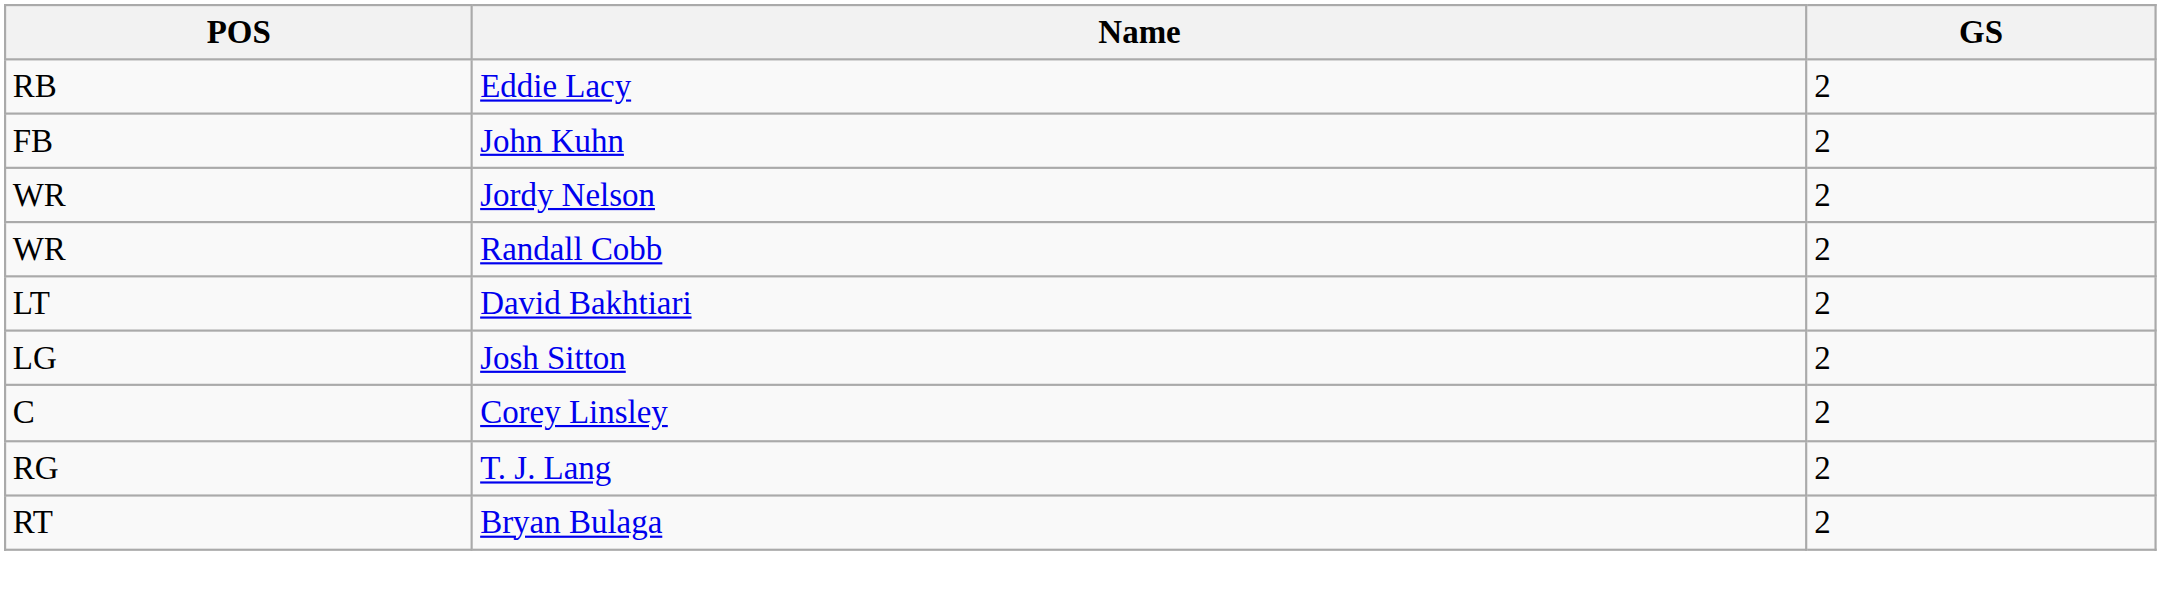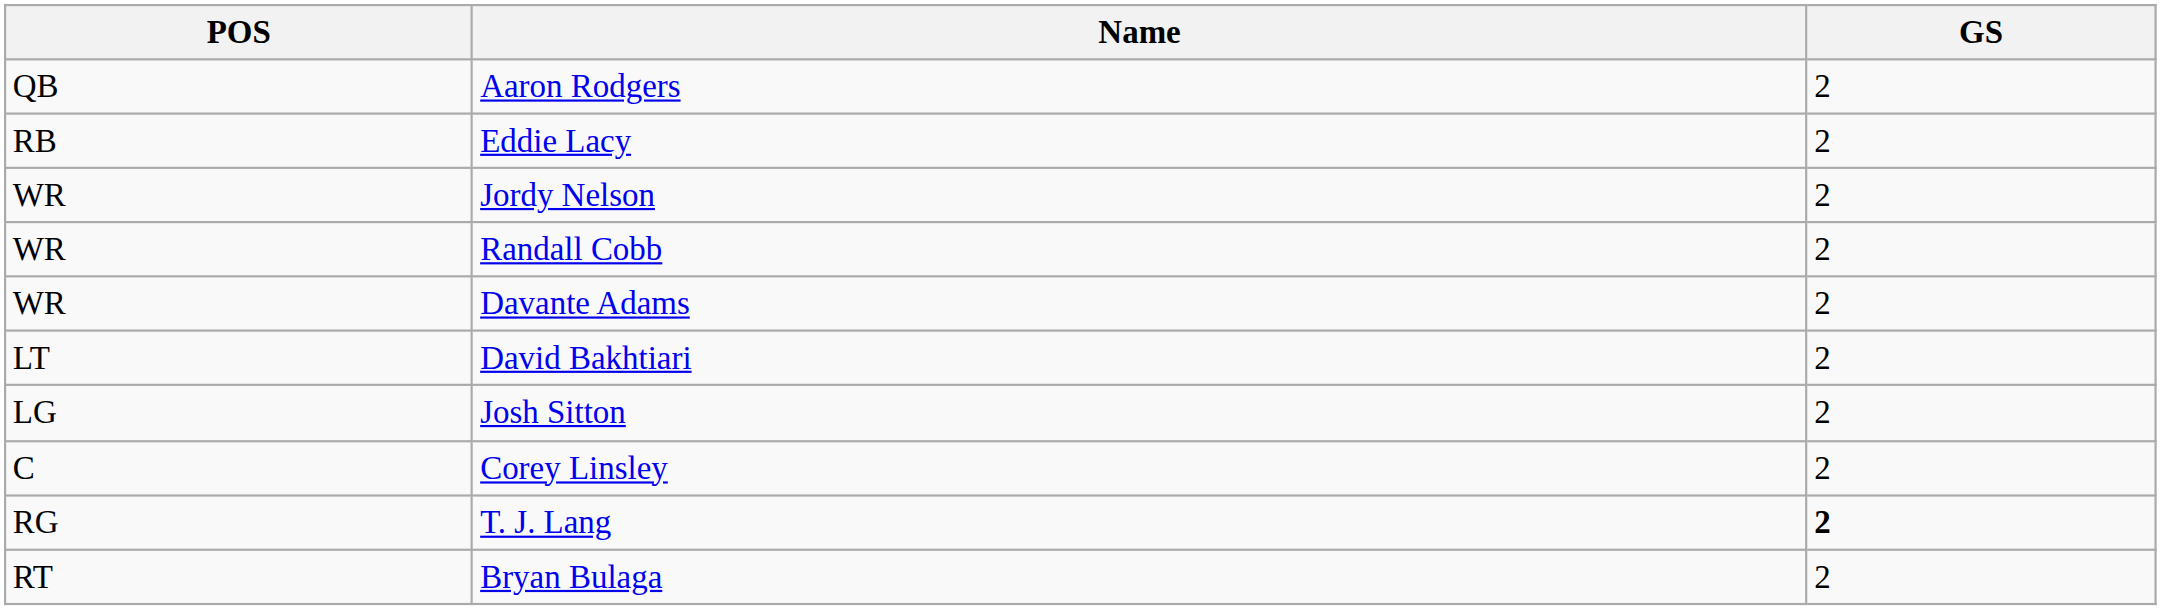+ row: QB | Aaron Rodgers | 2
- row: FB | John Kuhn | 2
+ row: WR | Davante Adams | 2
T. J. Lang | GS: normal -> bold
